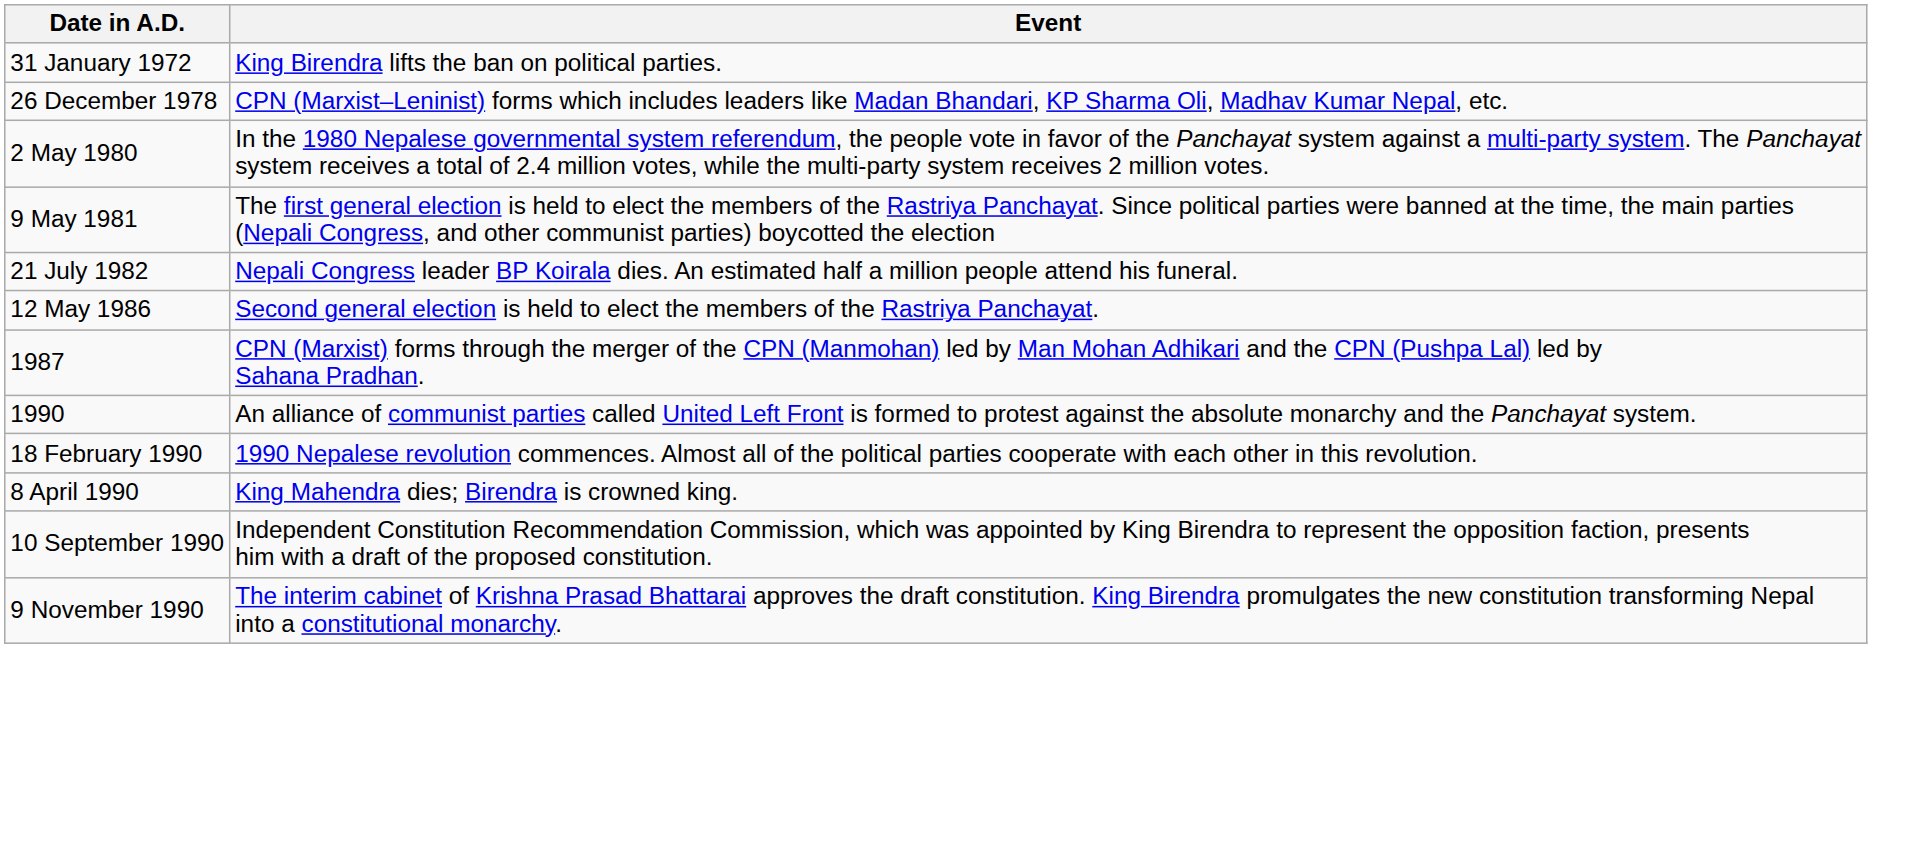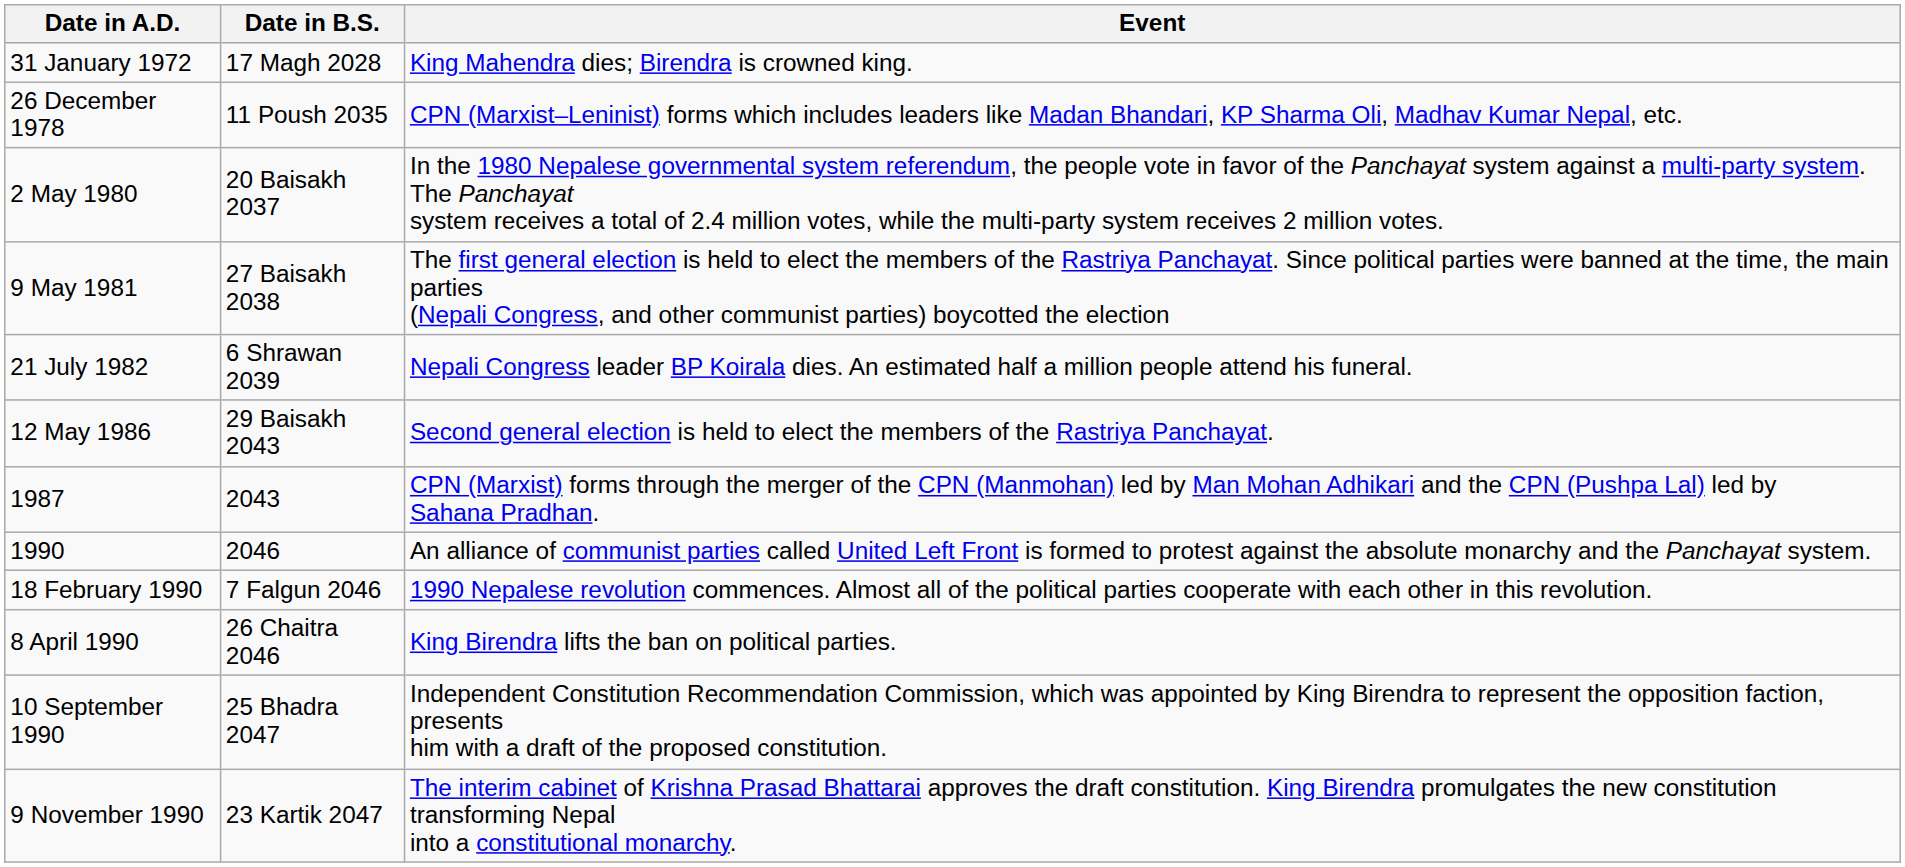+ column: Date in B.S. | 17 Magh 2028 | 11 Poush 2035 | 20 Baisakh 2037 | 27 Baisakh 2038 | 6 Shrawan 2039 | 29 Baisakh 2043 | 2043 | 2046 | 7 Falgun 2046 | 26 Chaitra 2046 | 25 Bhadra 2047 | 23 Kartik 2047
31 January 1972 | Event: King Birendra lifts the ban on political parties. -> King Mahendra dies; Birendra is crowned king.
8 April 1990 | Event: King Mahendra dies; Birendra is crowned king. -> King Birendra lifts the ban on political parties.
